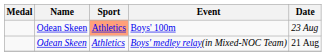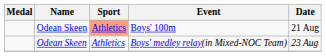Boys' 100m | Date: 23 Aug -> 21 Aug
Boys' medley relay(in Mixed-NOC Team) | Date: 21 Aug -> 23 Aug
